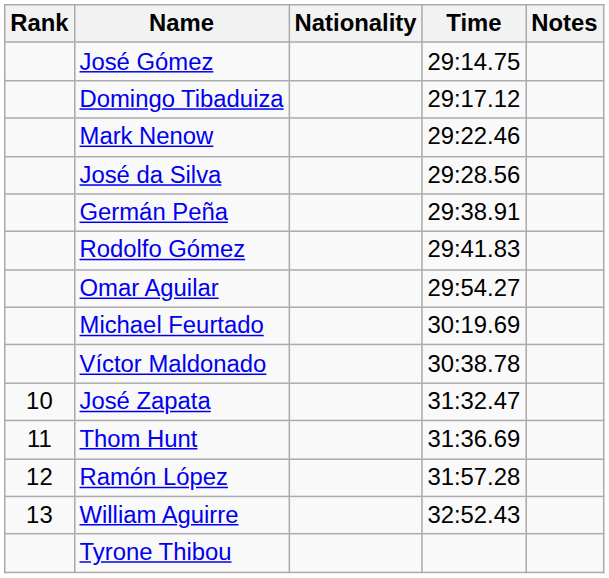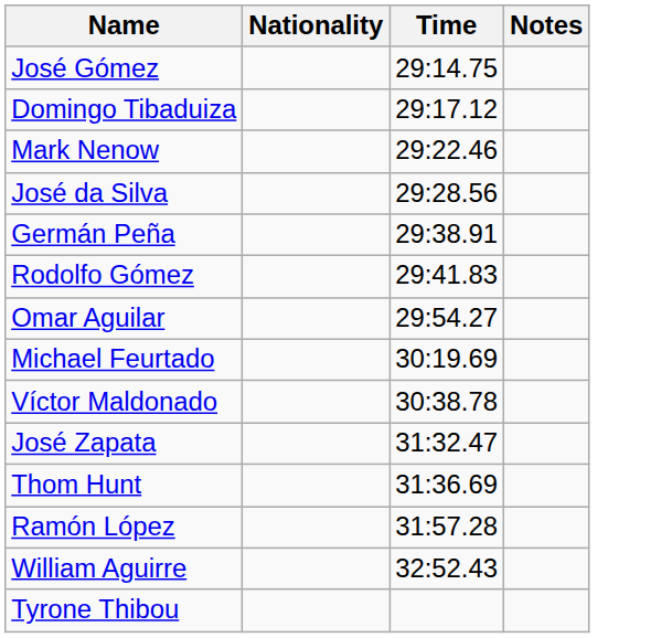- column: Rank | 10 | 11 | 12 | 13
